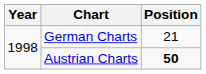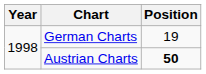German Charts | Position: 21 -> 19
